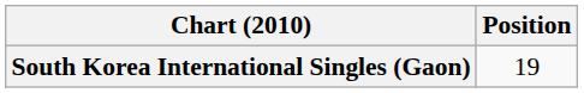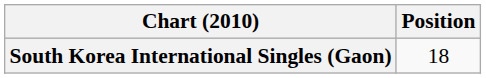South Korea International Singles (Gaon) | Position: 19 -> 18
